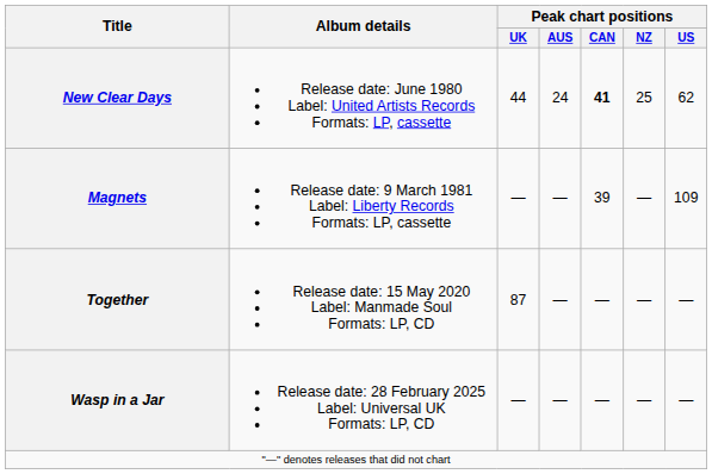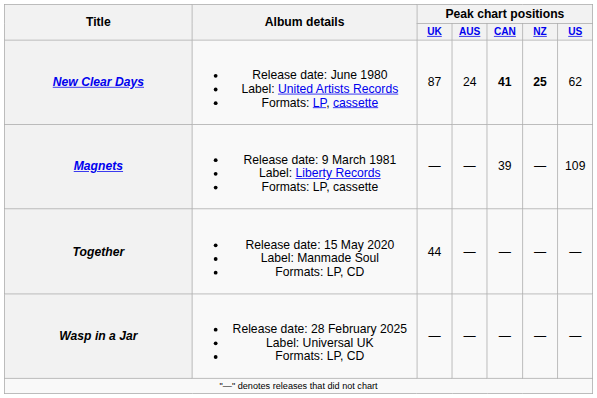New Clear Days | Peak chart positions / UK: 44 -> 87
New Clear Days | Peak chart positions / NZ: normal -> bold
Together | Peak chart positions / UK: 87 -> 44
